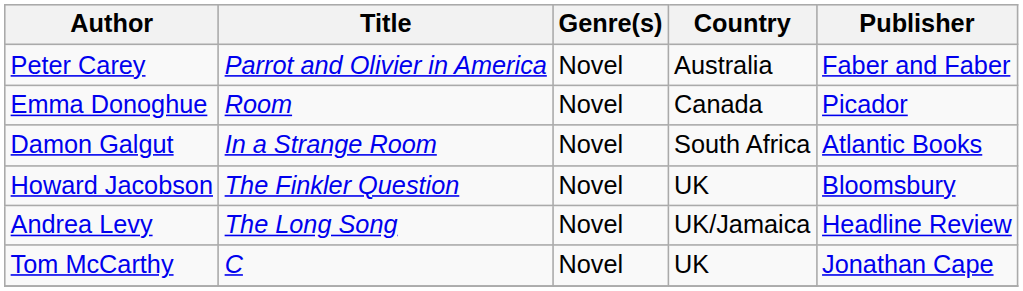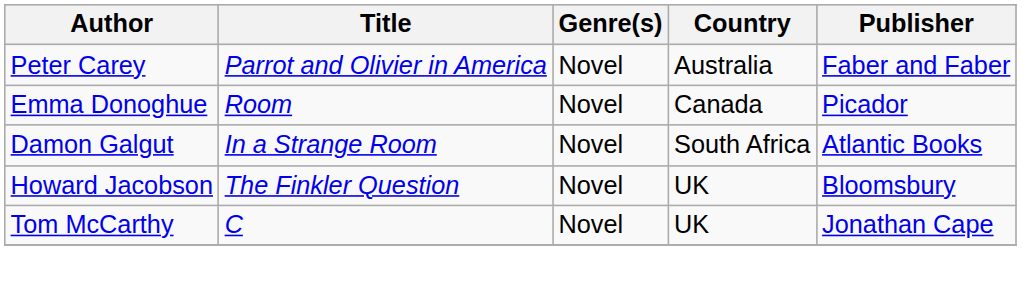- row: Andrea Levy | The Long Song | Novel | UK/Jamaica | Headline Review
